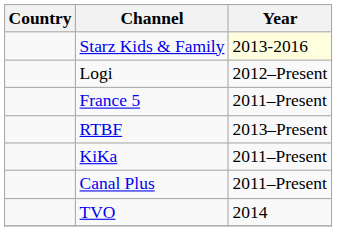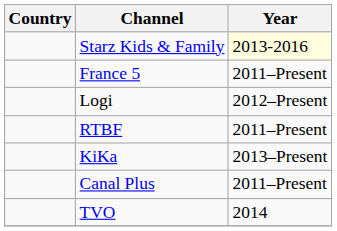rows swapped: France 5 <-> Logi
RTBF | Year: 2013–Present -> 2011–Present
KiKa | Year: 2011–Present -> 2013–Present
